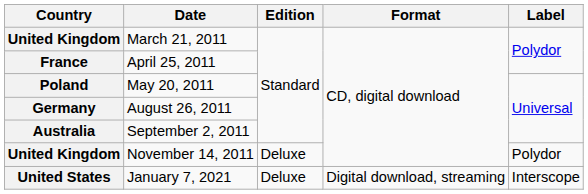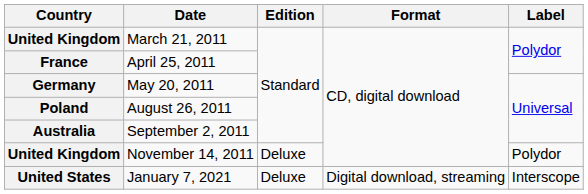May 20, 2011 | Country: Poland -> Germany
August 26, 2011 | Country: Germany -> Poland
